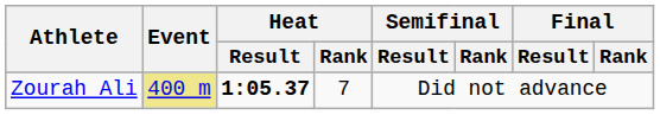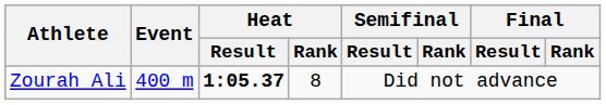Zourah Ali | Event: khaki background -> no background
Zourah Ali | Heat / Rank: 7 -> 8
